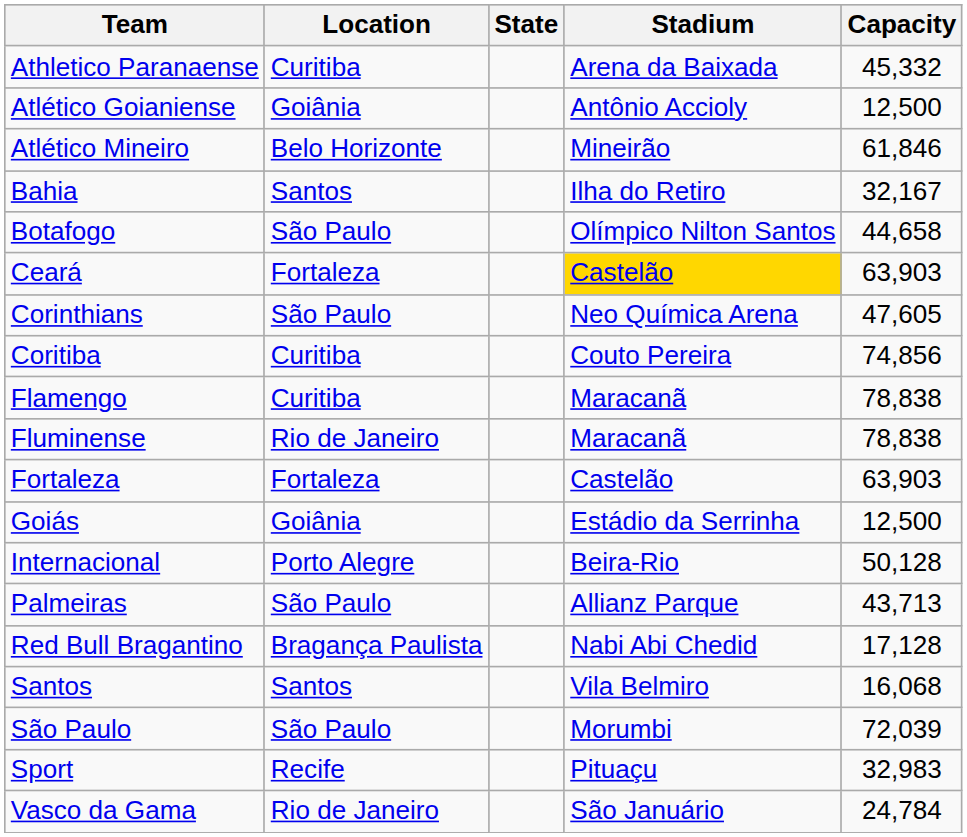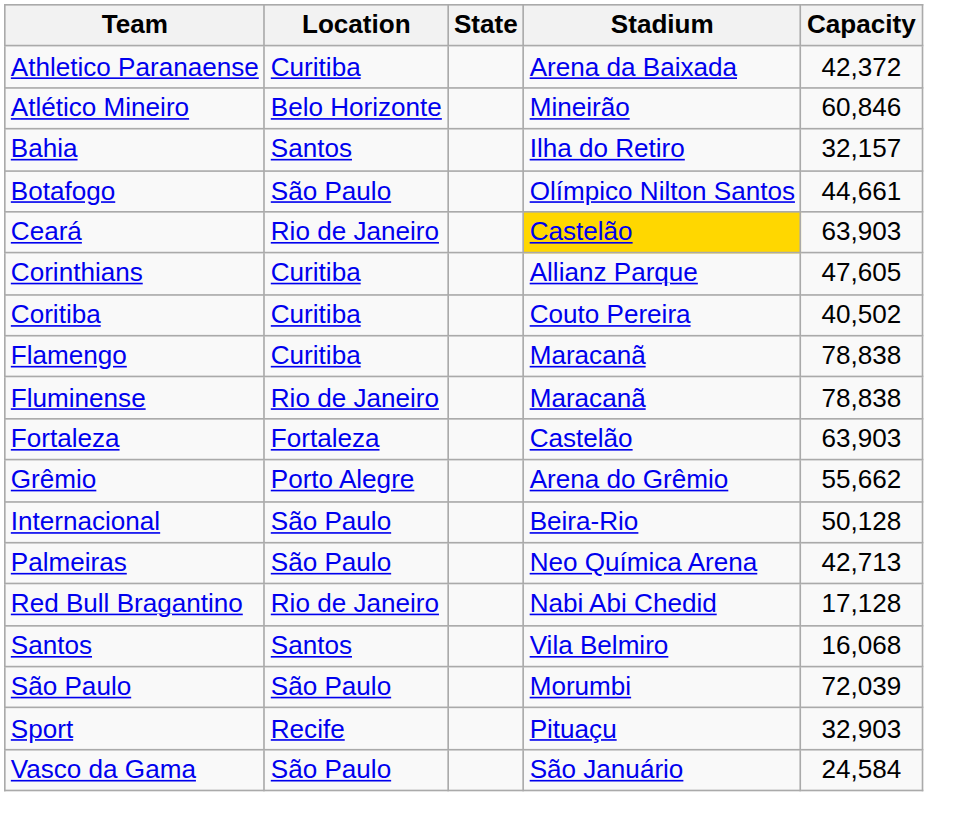Athletico Paranaense | Capacity: 45,332 -> 42,372
- row: Atlético Goianiense | Goiânia | Antônio Accioly | 12,500
Atlético Mineiro | Capacity: 61,846 -> 60,846
Bahia | Capacity: 32,167 -> 32,157
Botafogo | Capacity: 44,658 -> 44,661
Ceará | Location: Fortaleza -> Rio de Janeiro
Corinthians | Location: São Paulo -> Curitiba
Corinthians | Stadium: Neo Química Arena -> Allianz Parque
Coritiba | Capacity: 74,856 -> 40,502
- row: Goiás | Goiânia | Estádio da Serrinha | 12,500
+ row: Grêmio | Porto Alegre | Arena do Grêmio | 55,662
Internacional | Location: Porto Alegre -> São Paulo
Palmeiras | Stadium: Allianz Parque -> Neo Química Arena
Palmeiras | Capacity: 43,713 -> 42,713
Red Bull Bragantino | Location: Bragança Paulista -> Rio de Janeiro
Sport | Capacity: 32,983 -> 32,903
Vasco da Gama | Location: Rio de Janeiro -> São Paulo
Vasco da Gama | Capacity: 24,784 -> 24,584
